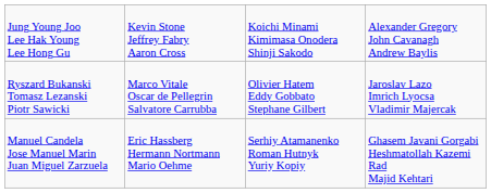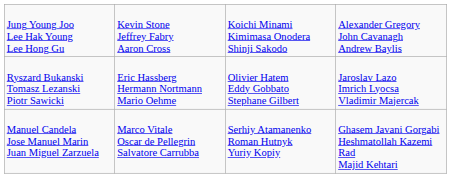Ryszard Bukanski Tomasz Lezanski Piotr Sawicki | column 2: Marco Vitale Oscar de Pellegrin Salvatore Carrubba -> Eric Hassberg Hermann Nortmann Mario Oehme
Manuel Candela Jose Manuel Marin Juan Miguel Zarzuela | column 2: Eric Hassberg Hermann Nortmann Mario Oehme -> Marco Vitale Oscar de Pellegrin Salvatore Carrubba
